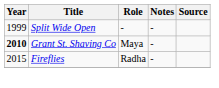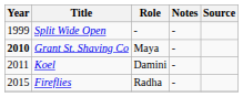+ row: 2011 | Koel | Damini | -
